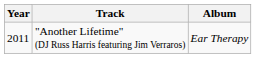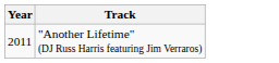- column: Album | Ear Therapy
